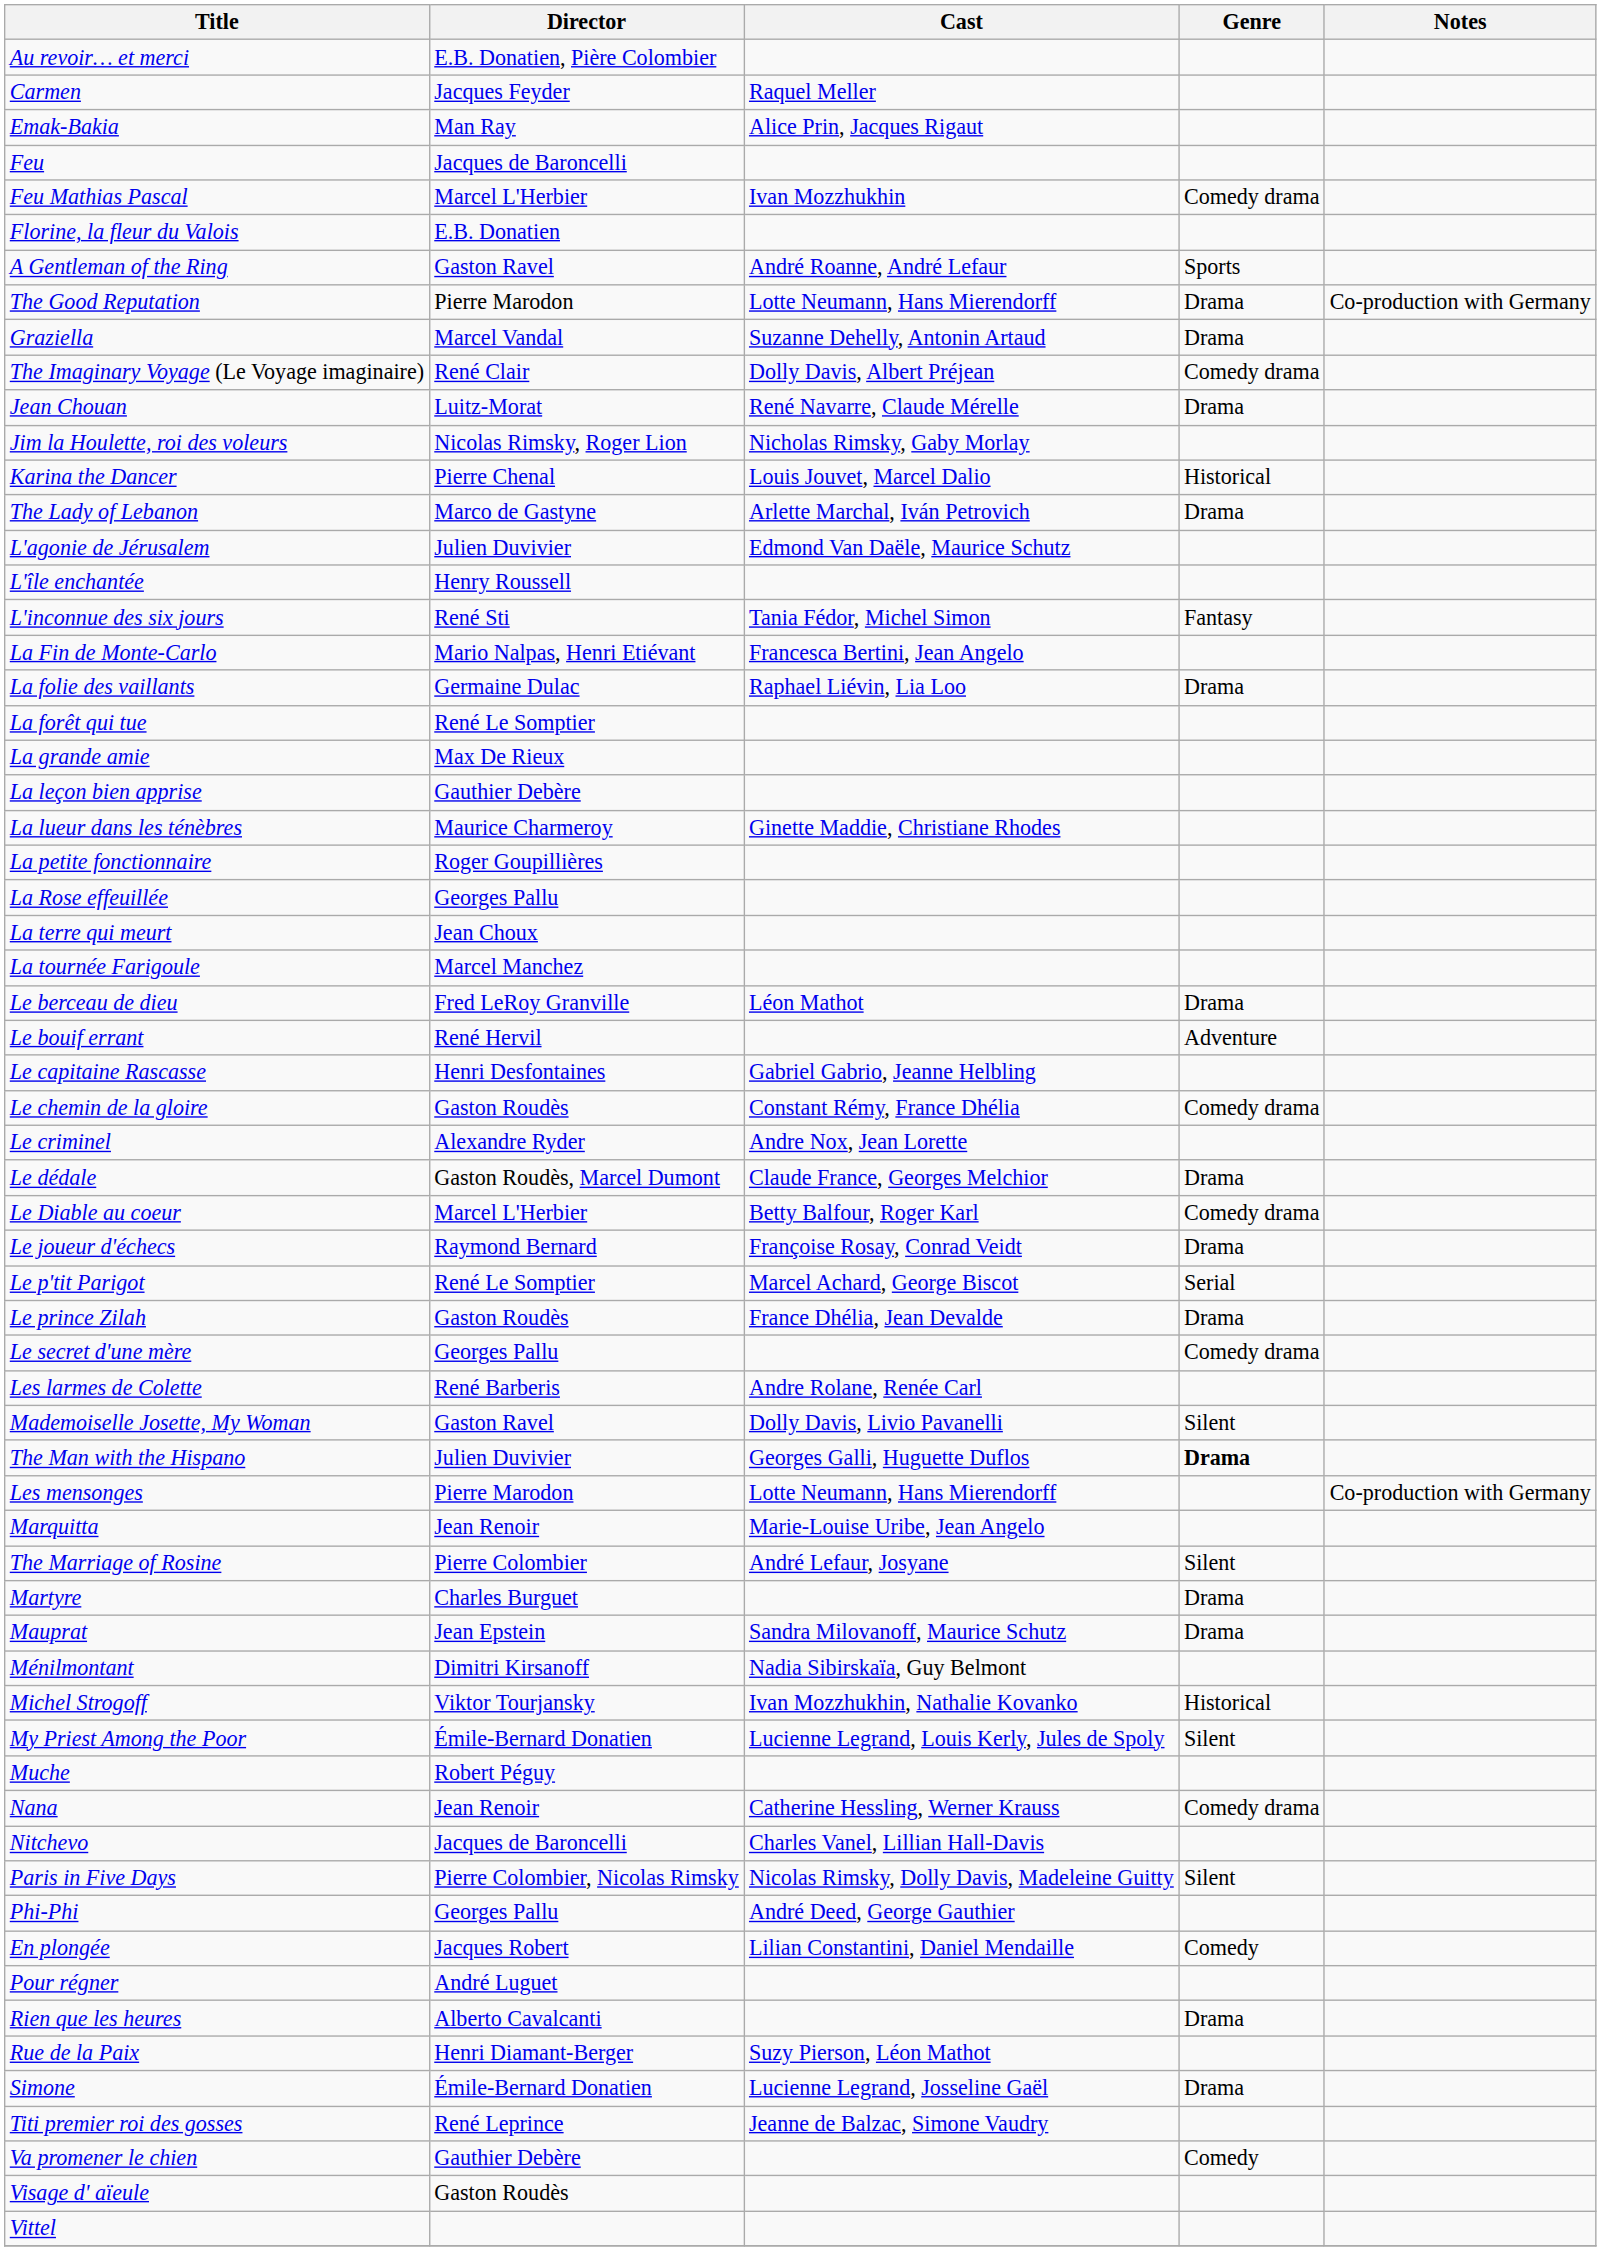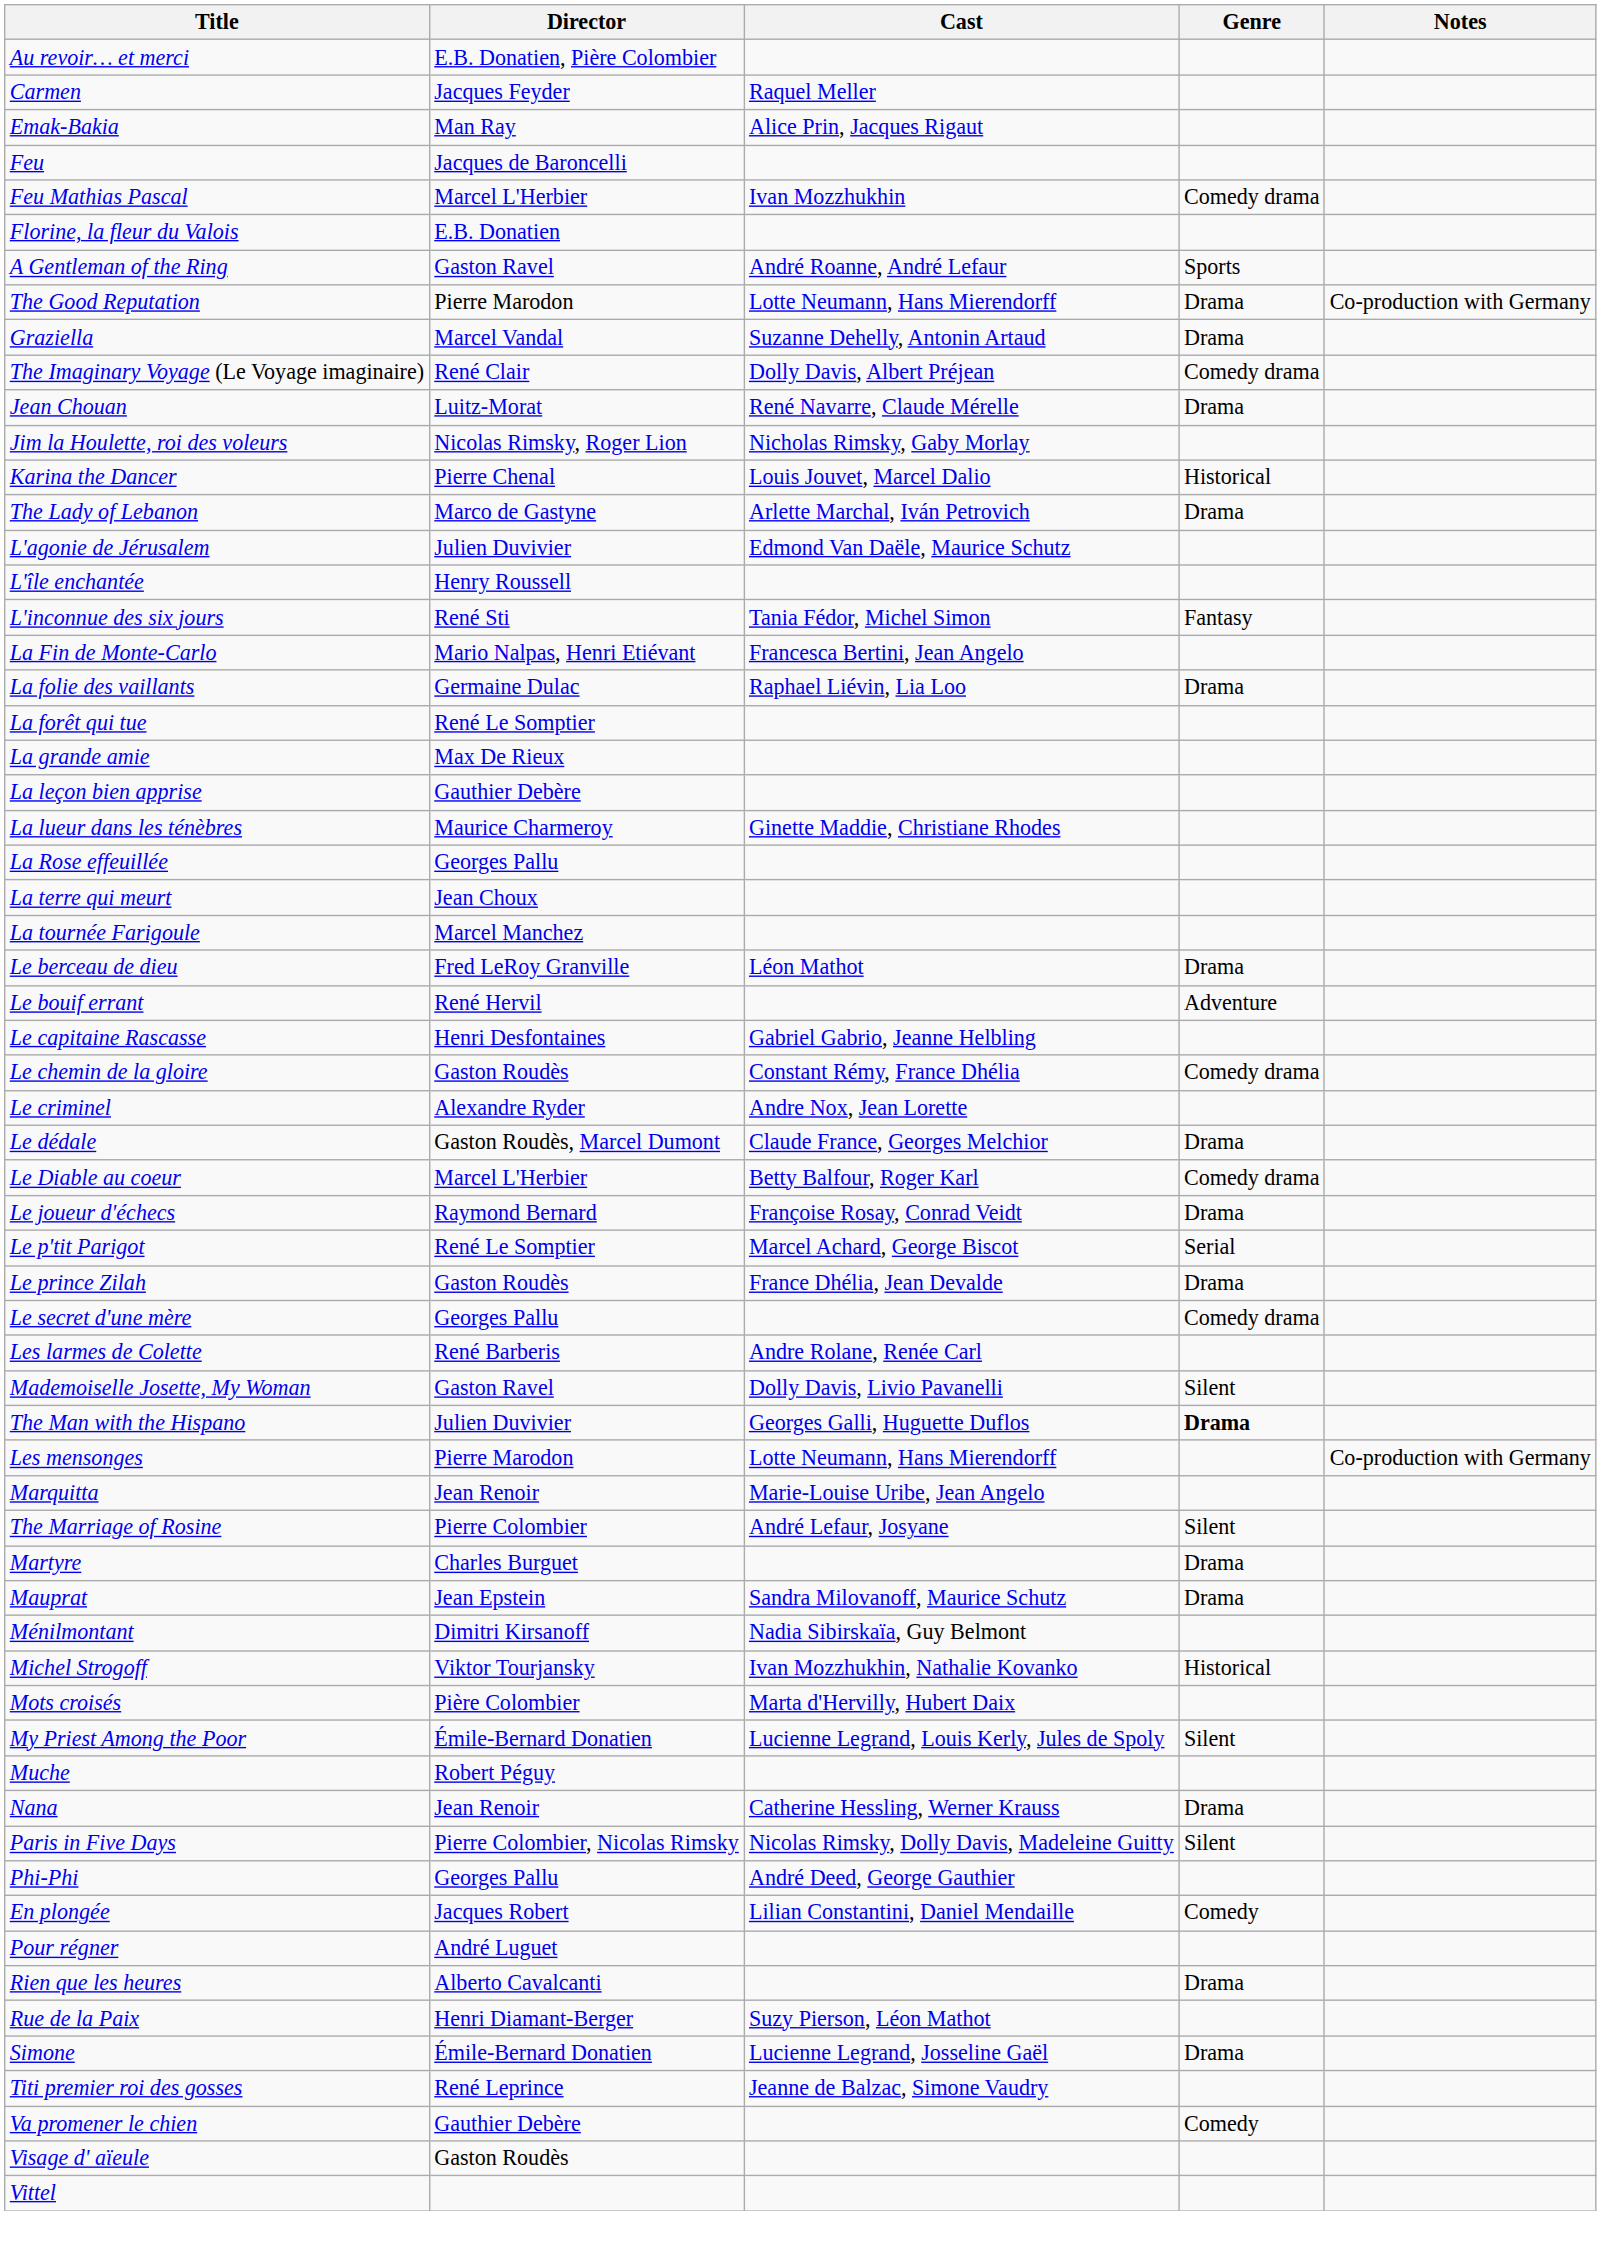- row: La petite fonctionnaire | Roger Goupillières
+ row: Mots croisés | Pière Colombier | Marta d'Hervilly, Hubert Daix
Nana | Genre: Comedy drama -> Drama
- row: Nitchevo | Jacques de Baroncelli | Charles Vanel, Lillian Hall-Davis
